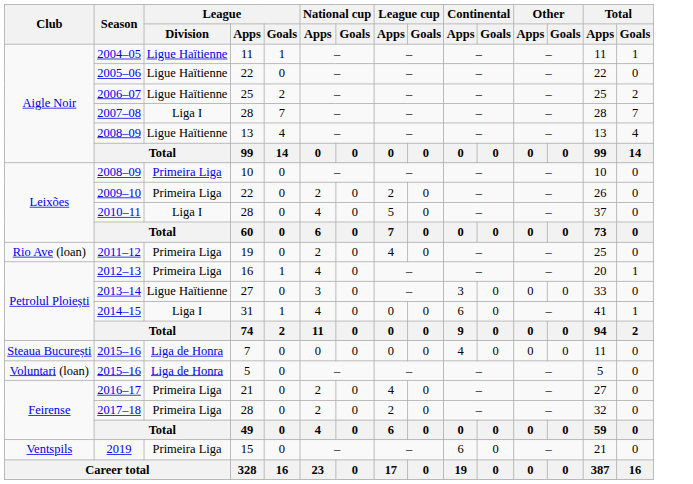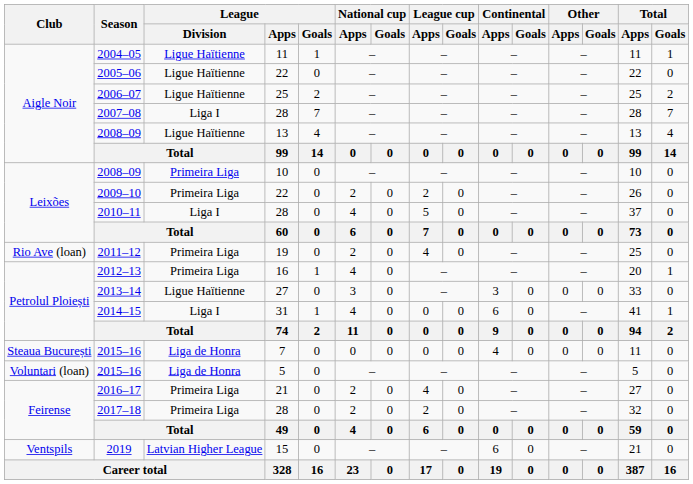2019 | League / Division: Primeira Liga -> Latvian Higher League
